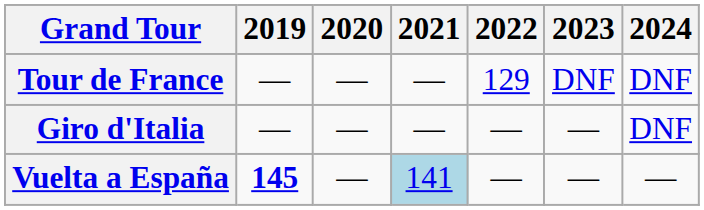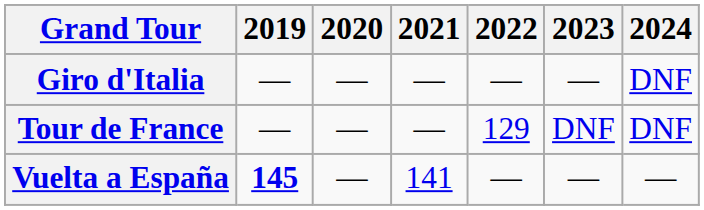rows swapped: Giro d'Italia <-> Tour de France
Vuelta a España | 2021: lightblue background -> no background
